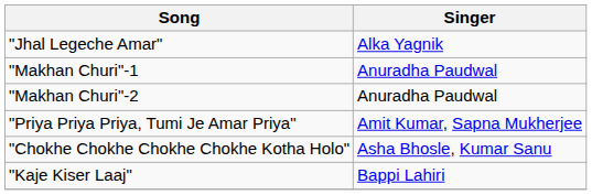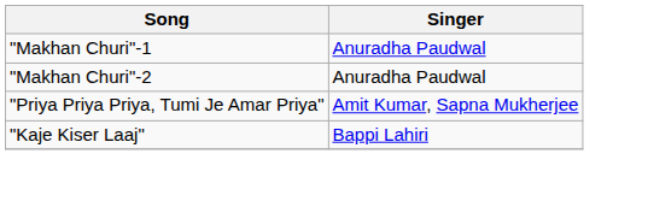- row: "Jhal Legeche Amar" | Alka Yagnik
- row: "Chokhe Chokhe Chokhe Chokhe Kotha Holo" | Asha Bhosle, Kumar Sanu
